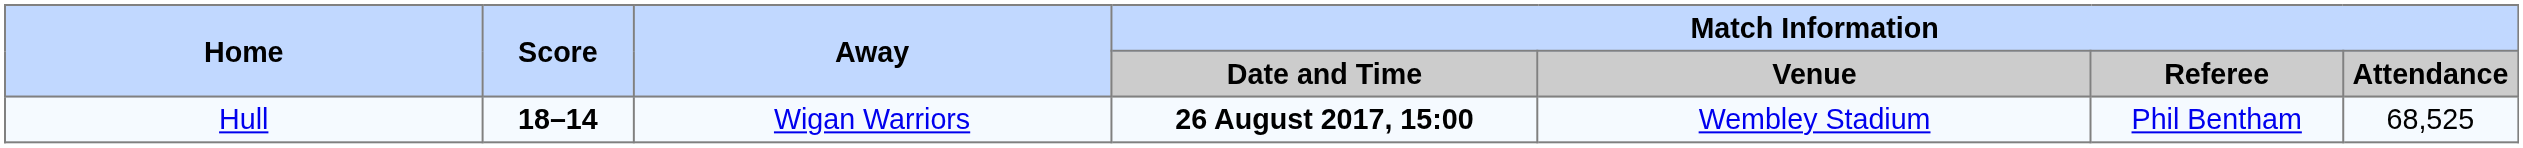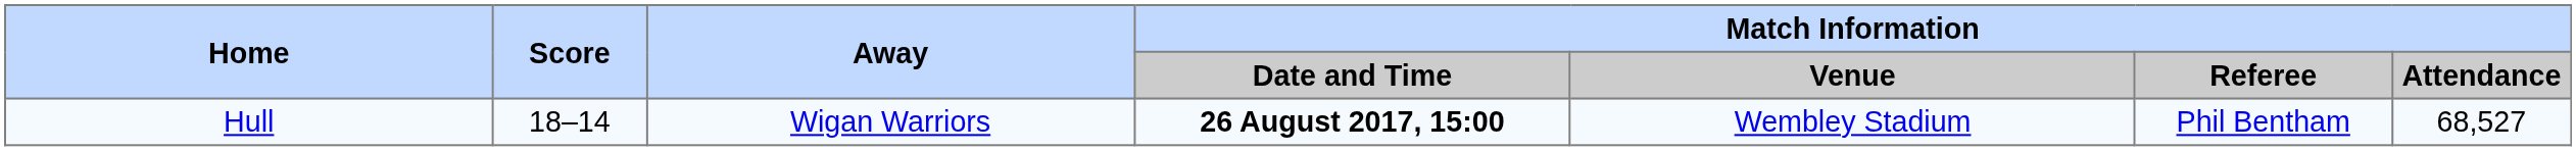Hull | Score: bold -> normal
Hull | Match Information / Attendance: 68,525 -> 68,527
